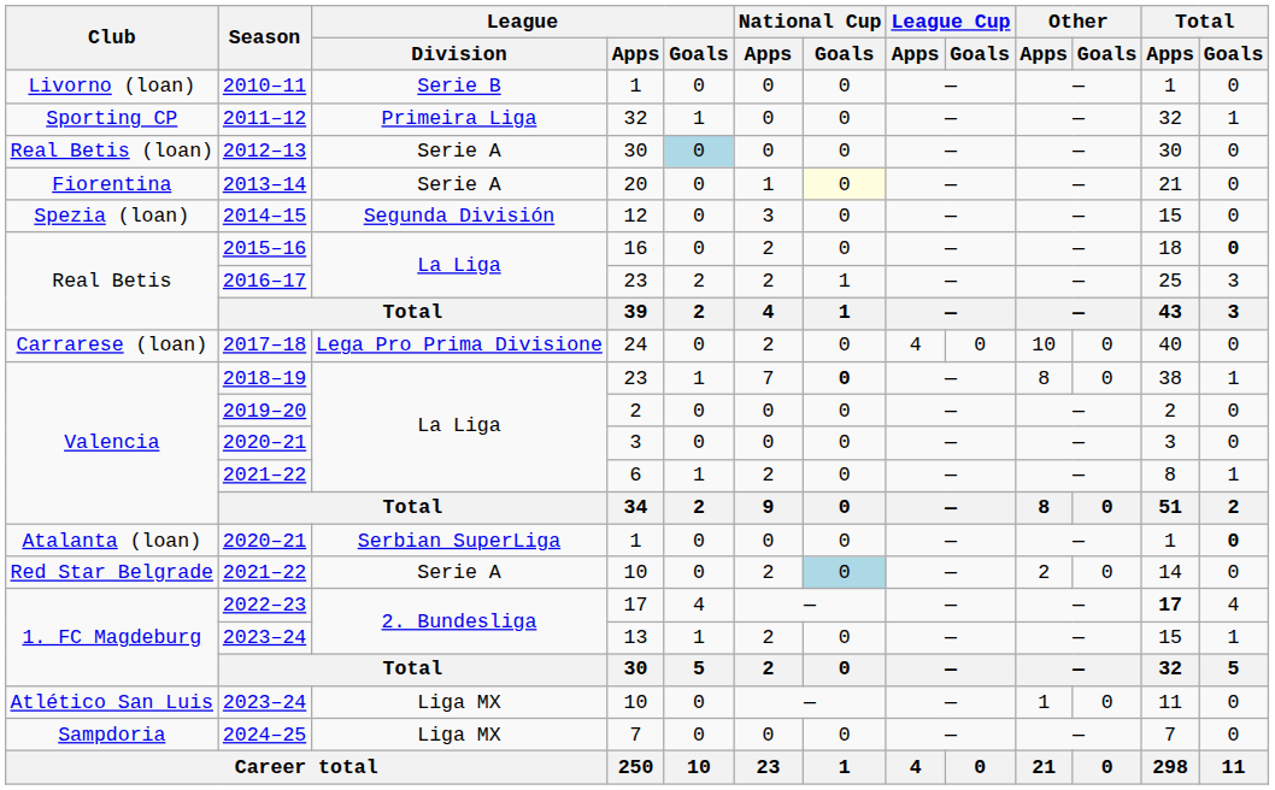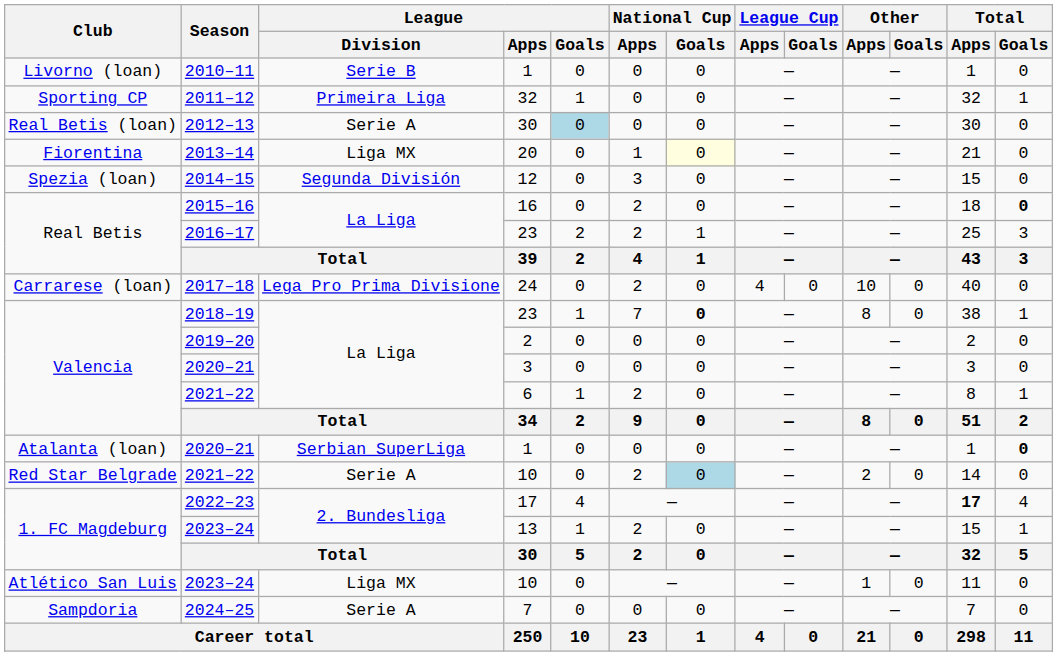2013–14 | League / Division: Serie A -> Liga MX
2024–25 | League / Division: Liga MX -> Serie A
